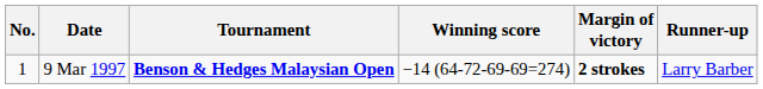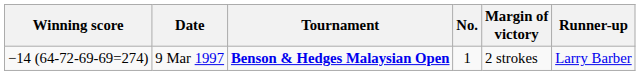columns swapped: No. <-> Winning score
9 Mar 1997 | Margin of victory: bold -> normal
